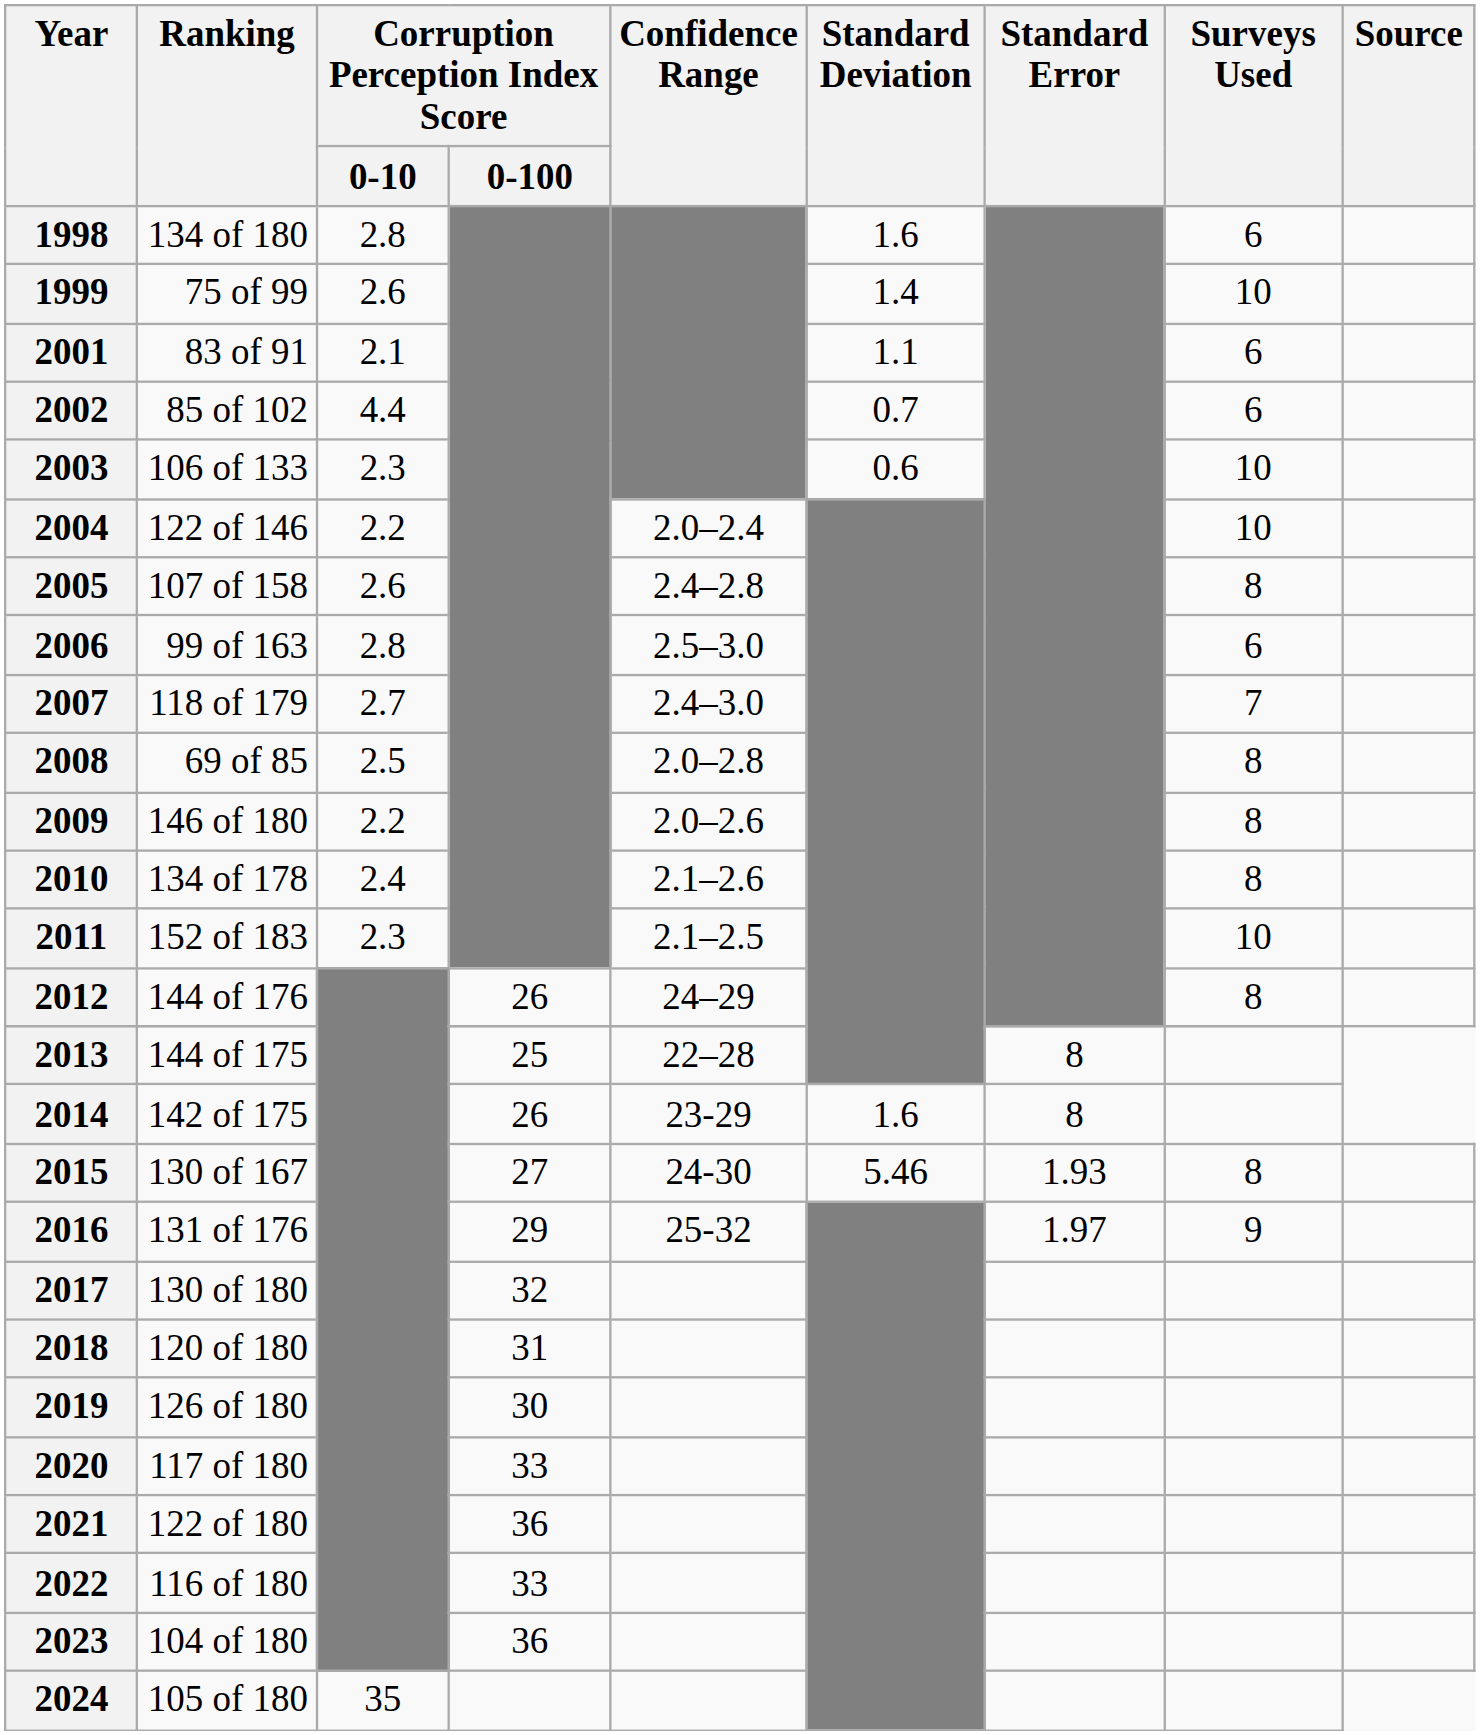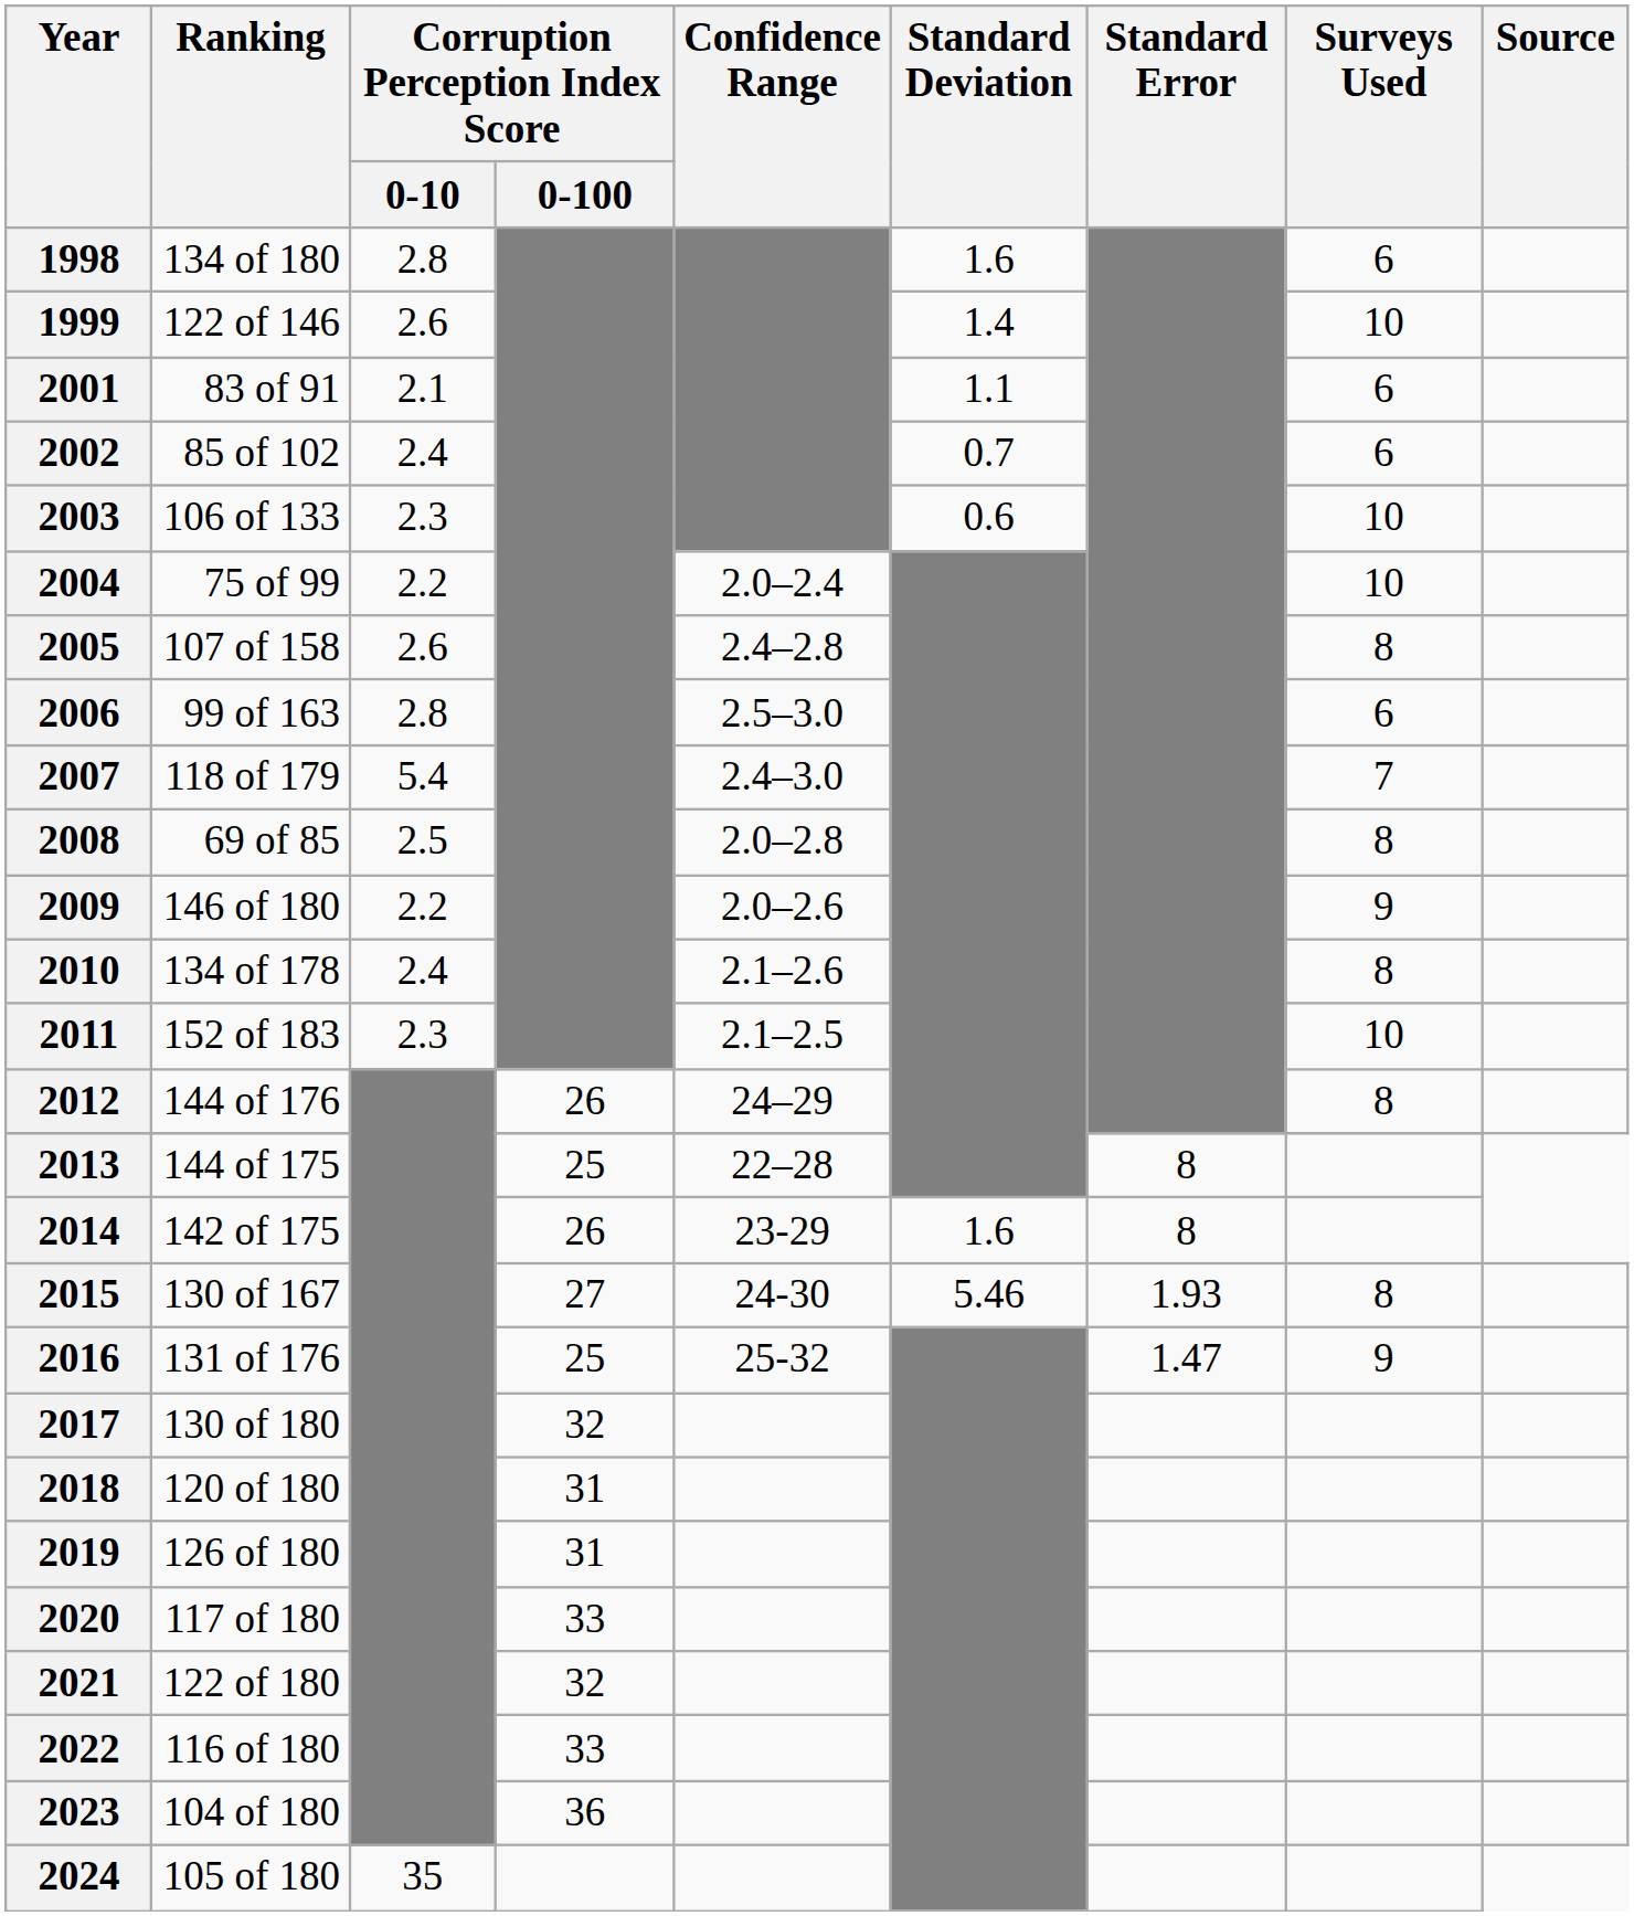1999 | Ranking: 75 of 99 -> 122 of 146
2002 | Corruption Perception Index Score / 0-10: 4.4 -> 2.4
2004 | Ranking: 122 of 146 -> 75 of 99
2007 | Corruption Perception Index Score / 0-10: 2.7 -> 5.4
2009 | Surveys Used: 8 -> 9
2016 | Corruption Perception Index Score / 0-100: 29 -> 25
2016 | Standard Error: 1.97 -> 1.47
2019 | Corruption Perception Index Score / 0-100: 30 -> 31
2021 | Corruption Perception Index Score / 0-100: 36 -> 32
